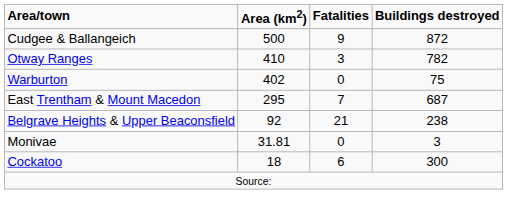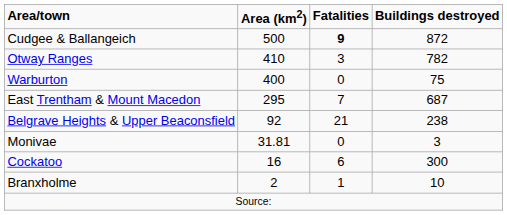Cudgee & Ballangeich | Fatalities: normal -> bold
Warburton | Area (km2): 402 -> 400
Cockatoo | Area (km2): 18 -> 16
+ row: Branxholme | 2 | 1 | 10
